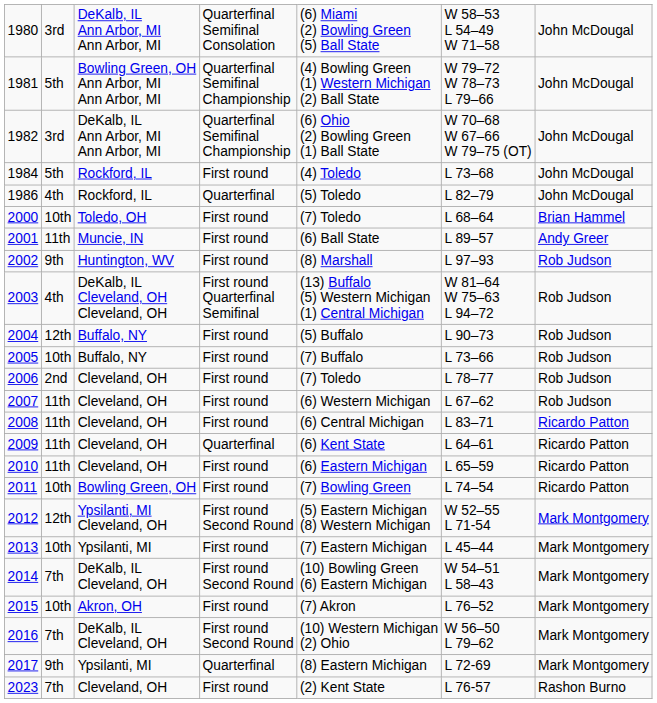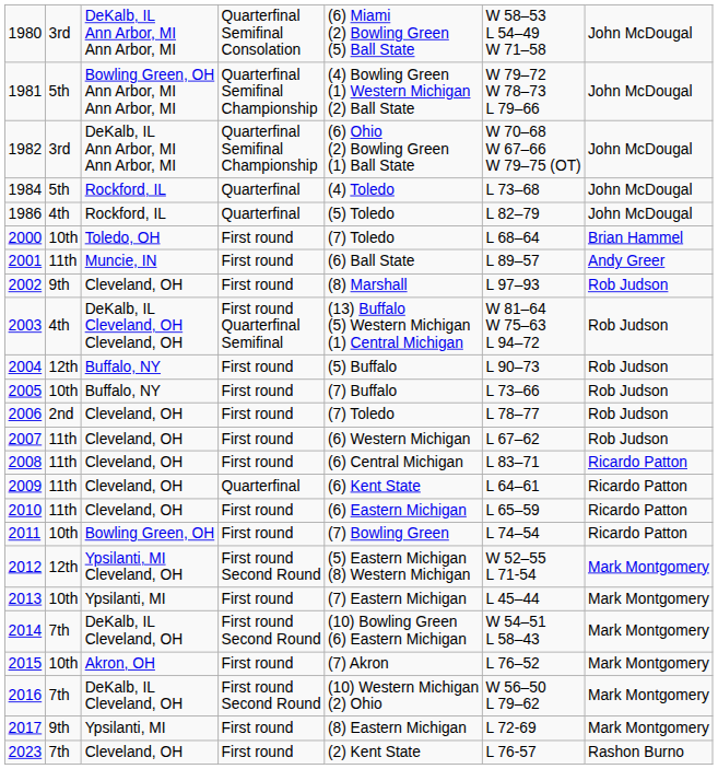1984 | column 4: First round -> Quarterfinal
2002 | column 3: Huntington, WV -> Cleveland, OH
2017 | column 4: Quarterfinal -> First round
